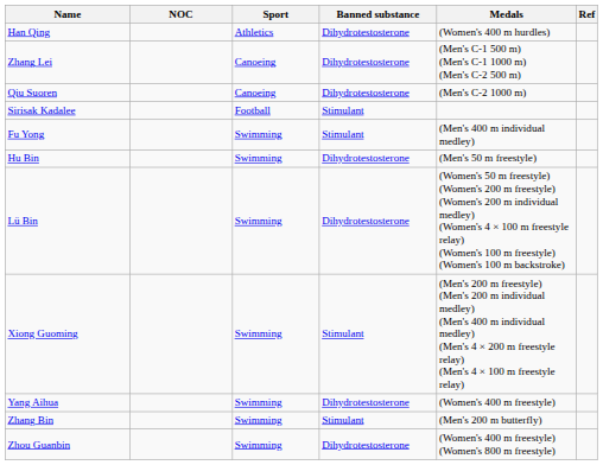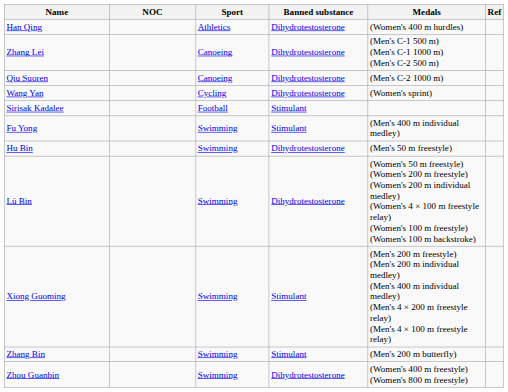+ row: Wang Yan | Cycling | Dihydrotestosterone | (Women's sprint)
- row: Yang Aihua | Swimming | Dihydrotestosterone | (Women's 400 m freestyle)
